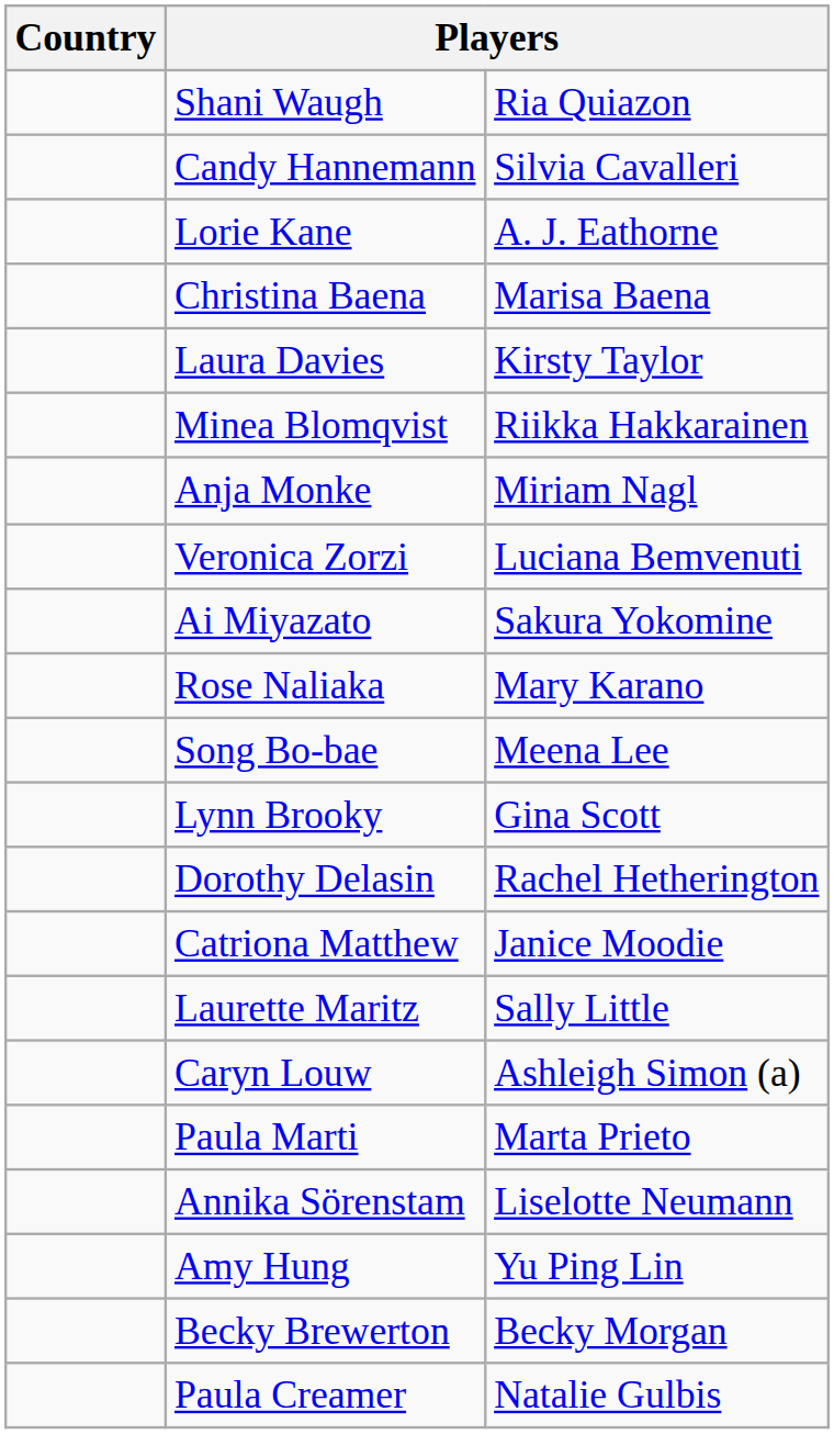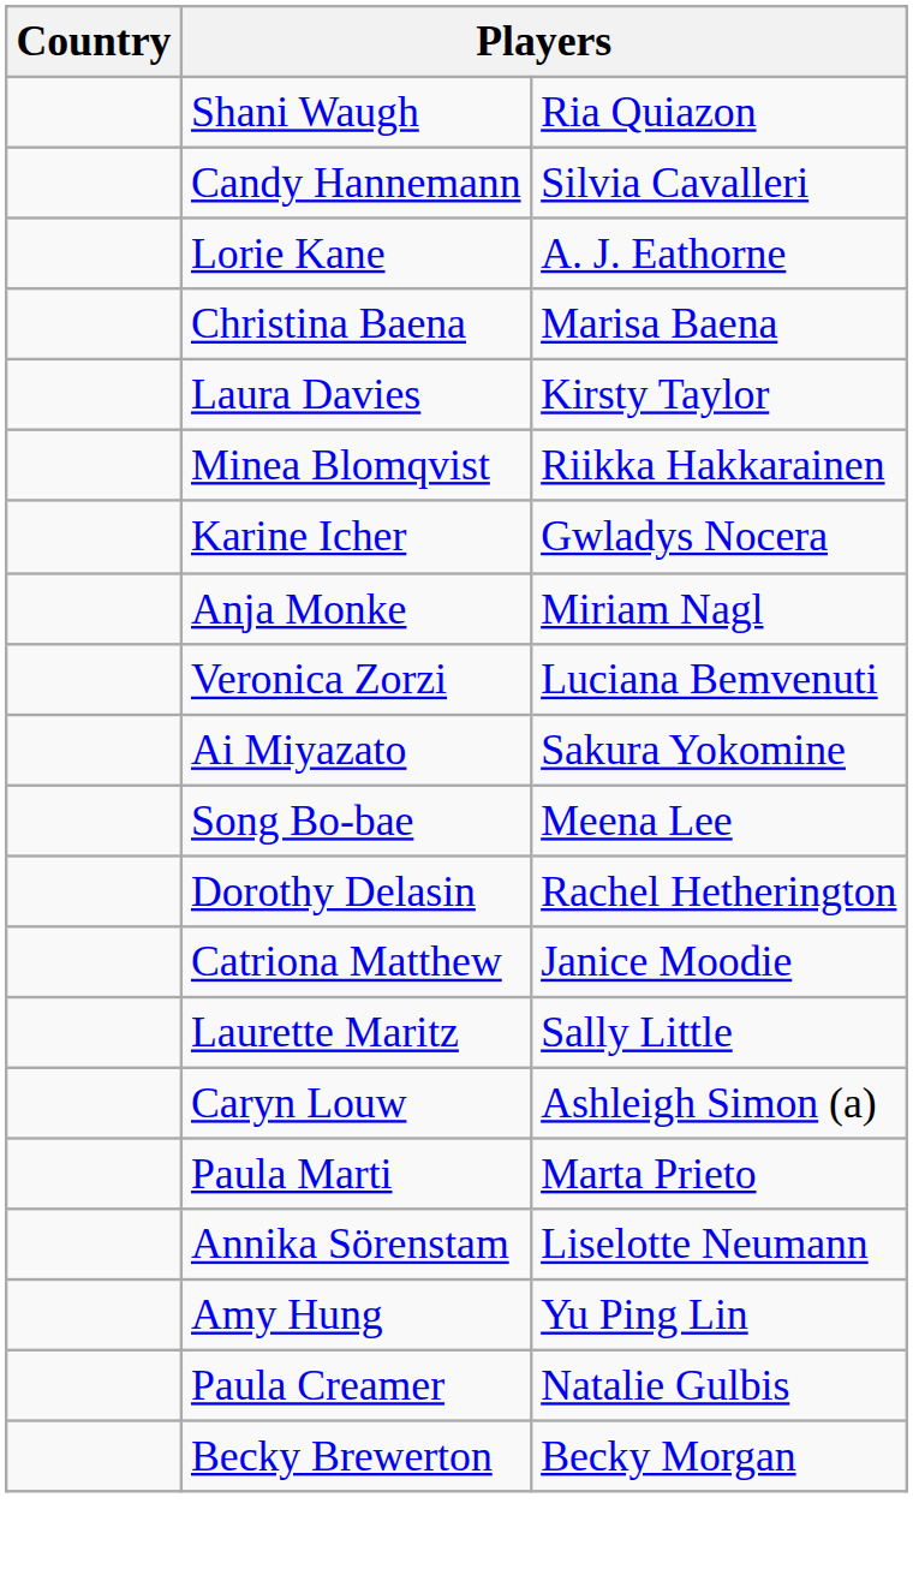+ row: Karine Icher | Gwladys Nocera
- row: Rose Naliaka | Mary Karano
- row: Lynn Brooky | Gina Scott
rows swapped: Paula Creamer <-> Becky Brewerton
